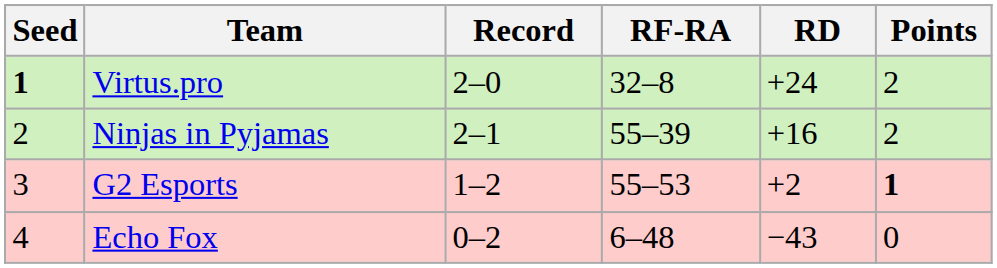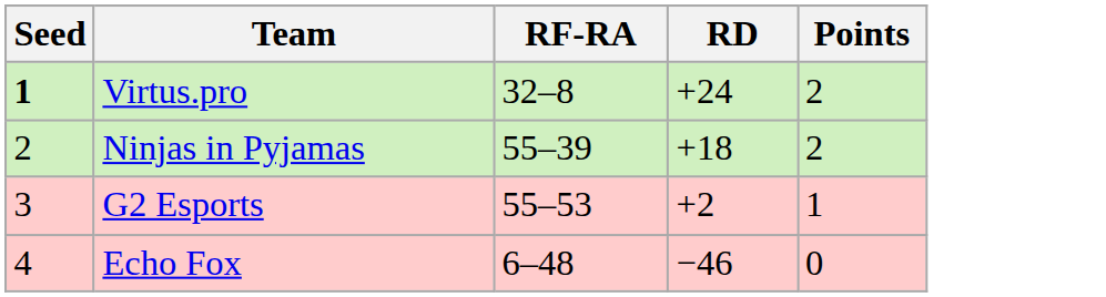- column: Record | 2–0 | 2–1 | 1–2 | 0–2
Ninjas in Pyjamas | RD: +16 -> +18
G2 Esports | Points: bold -> normal
Echo Fox | RD: −43 -> −46
